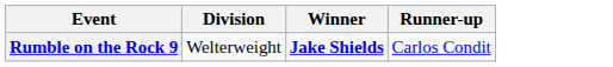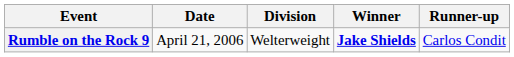+ column: Date | April 21, 2006
